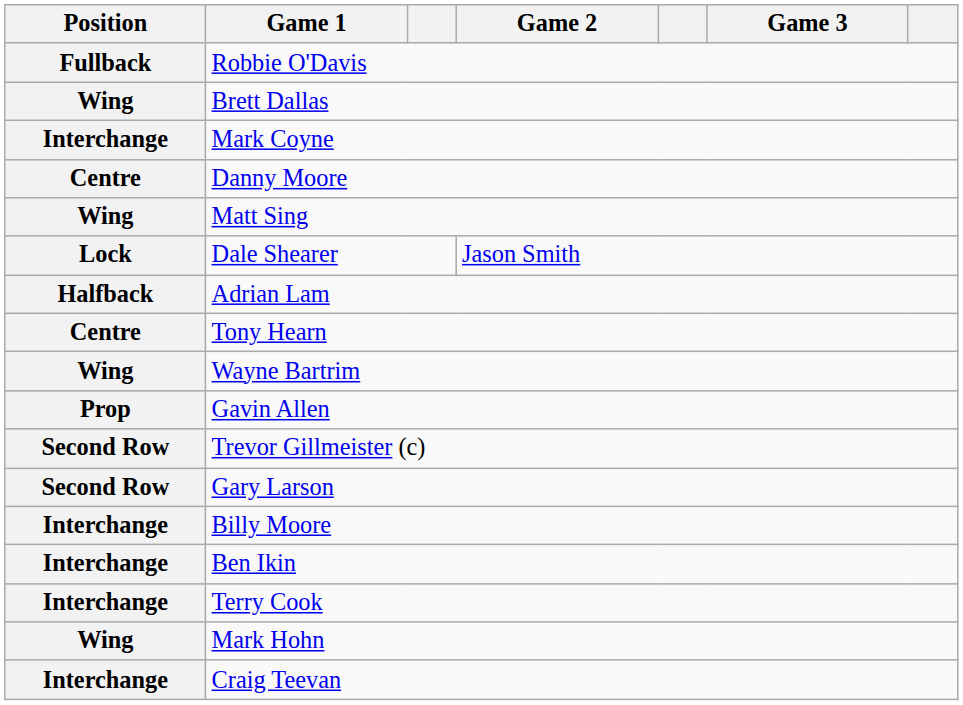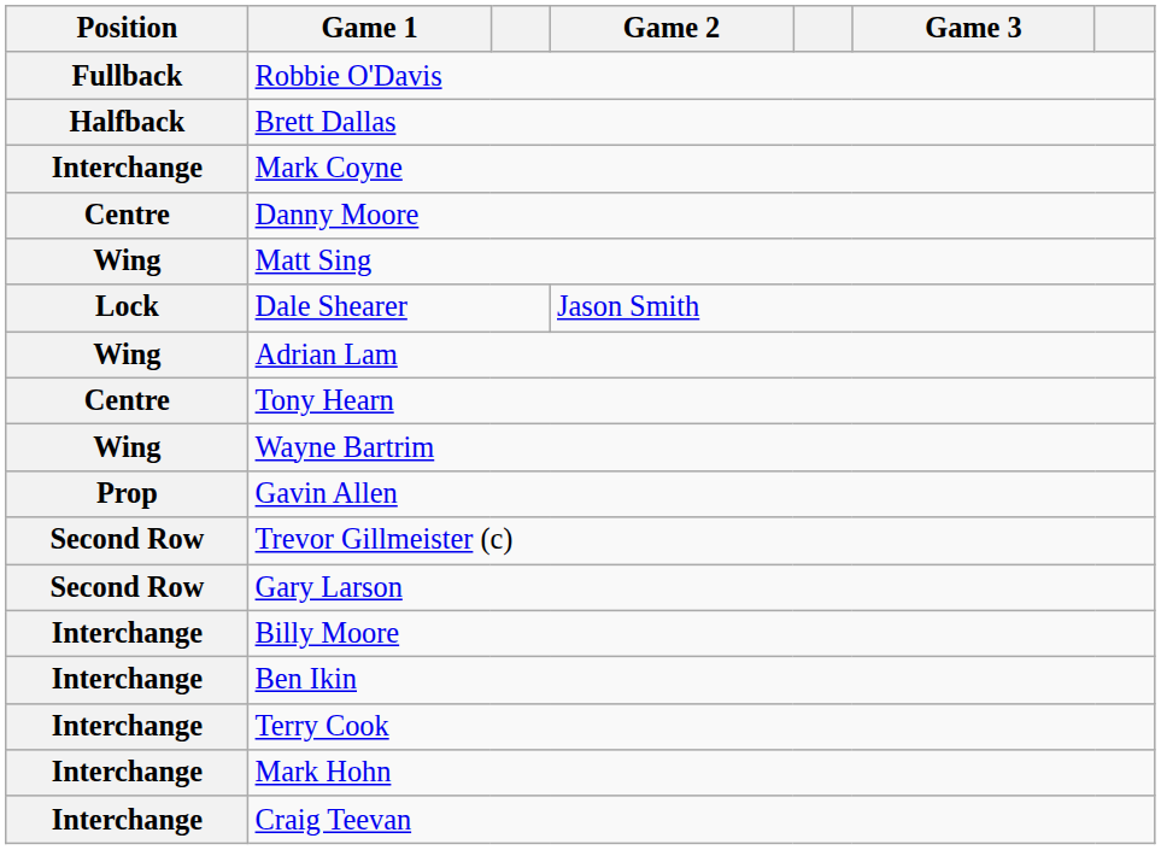Brett Dallas | Position: Wing -> Halfback
Adrian Lam | Position: Halfback -> Wing
Mark Hohn | Position: Wing -> Interchange
